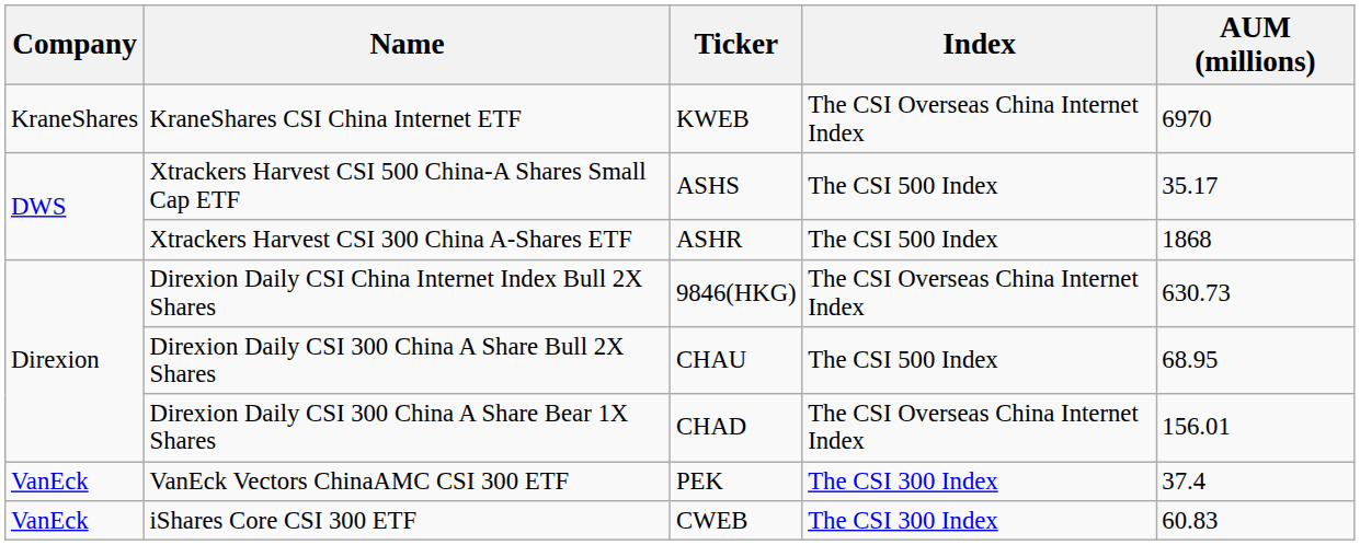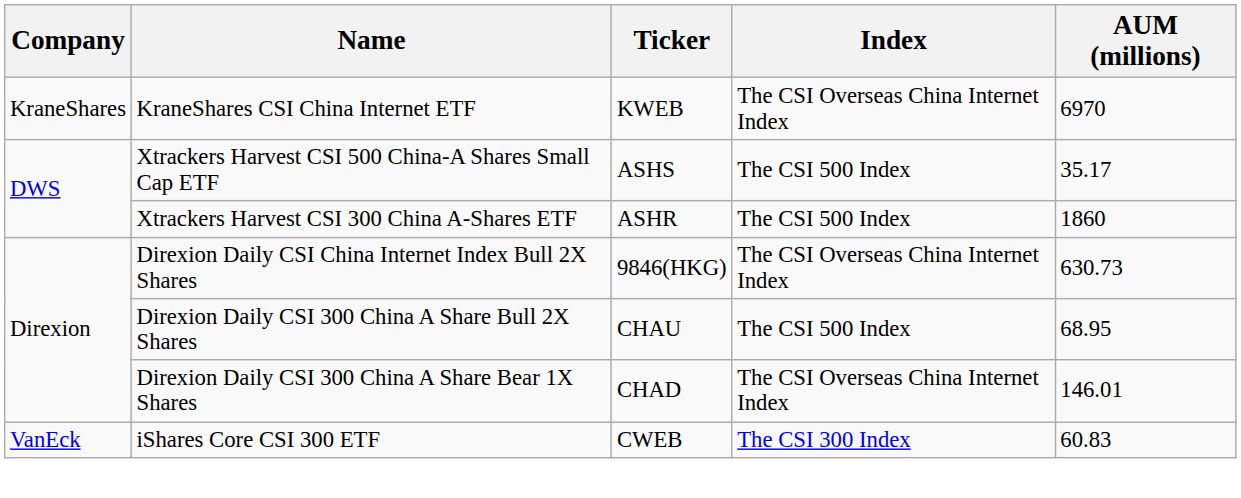Xtrackers Harvest CSI 300 China A-Shares ETF | AUM (millions): 1868 -> 1860
Direxion Daily CSI 300 China A Share Bear 1X Shares | AUM (millions): 156.01 -> 146.01
- row: VanEck | VanEck Vectors ChinaAMC CSI 300 ETF | PEK | The CSI 300 Index | 37.4
